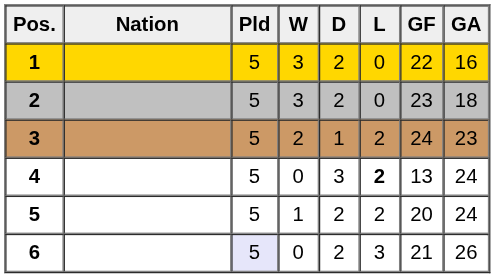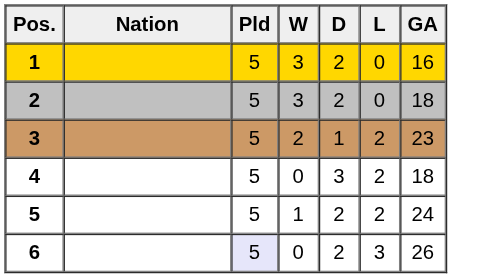- column: GF | 22 | 23 | 24 | 13 | 20 | 21
4 | L: bold -> normal
4 | GA: 24 -> 18
